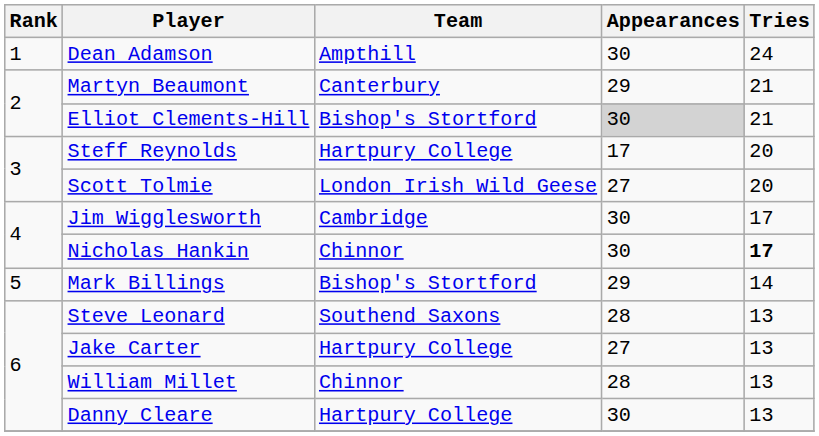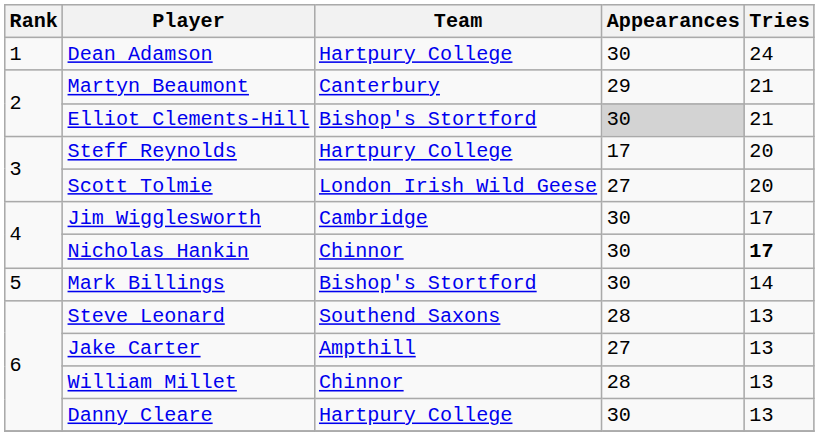Dean Adamson | Team: Ampthill -> Hartpury College
Mark Billings | Appearances: 29 -> 30
Jake Carter | Team: Hartpury College -> Ampthill
